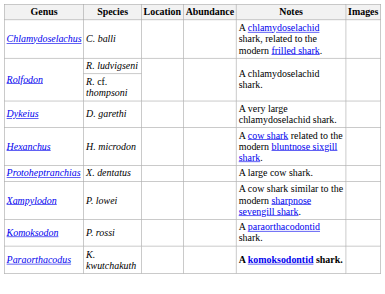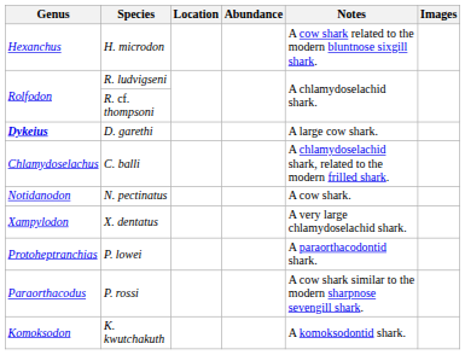rows swapped: C. balli <-> H. microdon
D. garethi | Genus: normal -> bold
D. garethi | Notes: A very large chlamydoselachid shark. -> A large cow shark.
+ row: Notidanodon | N. pectinatus | A cow shark.
X. dentatus | Genus: Protoheptranchias -> Xampylodon
X. dentatus | Notes: A large cow shark. -> A very large chlamydoselachid shark.
P. lowei | Genus: Xampylodon -> Protoheptranchias
P. lowei | Notes: A cow shark similar to the modern sharpnose sevengill shark. -> A paraorthacodontid shark.
P. rossi | Genus: Komoksodon -> Paraorthacodus
P. rossi | Notes: A paraorthacodontid shark. -> A cow shark similar to the modern sharpnose sevengill shark.
K. kwutchakuth | Genus: Paraorthacodus -> Komoksodon
K. kwutchakuth | Notes: bold -> normal
